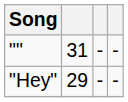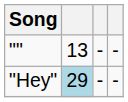"" | column 2: 31 -> 13
"Hey" | column 2: no background -> lightblue background
